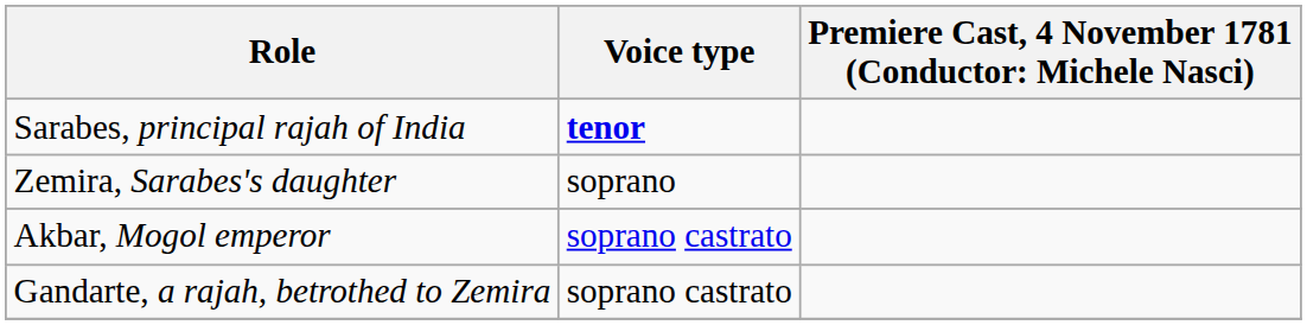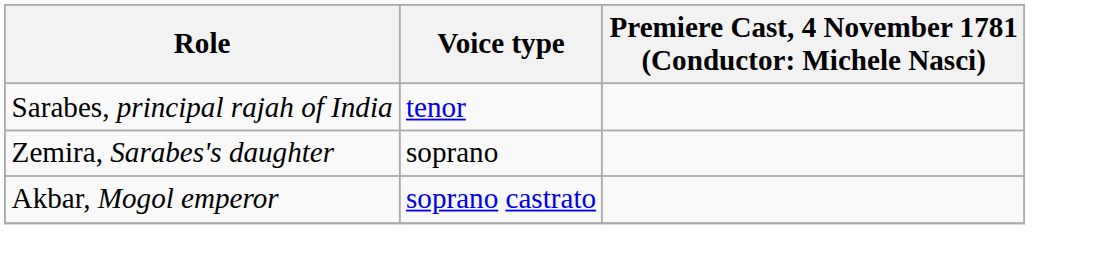Sarabes, principal rajah of India | Voice type: bold -> normal
- row: Gandarte, a rajah, betrothed to Zemira | soprano castrato
